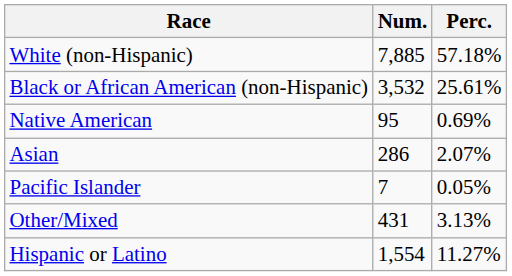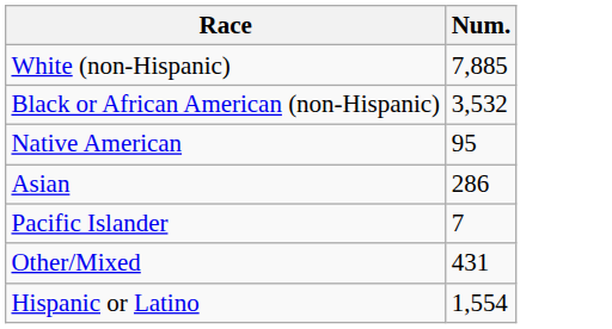- column: Perc. | 57.18% | 25.61% | 0.69% | 2.07% | 0.05% | 3.13% | 11.27%
